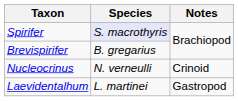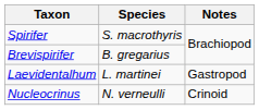Spirifer | Species: lavender background -> no background
rows swapped: Laevidentalhum <-> Nucleocrinus
